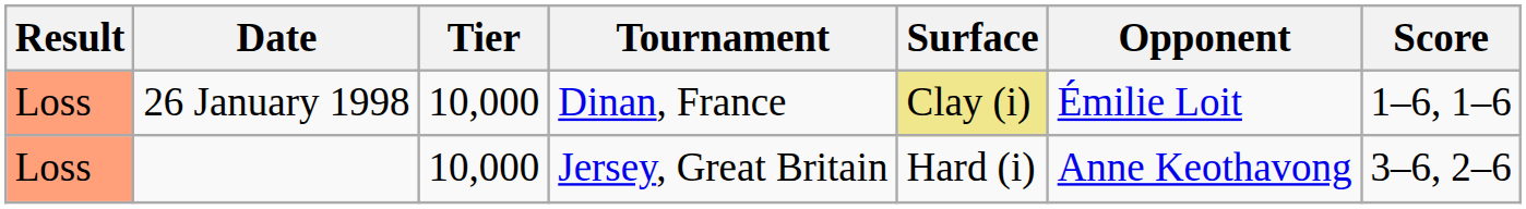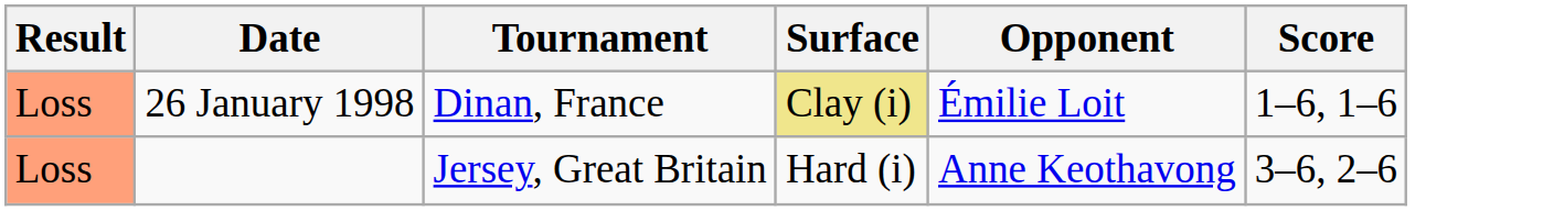- column: Tier | 10,000 | 10,000
